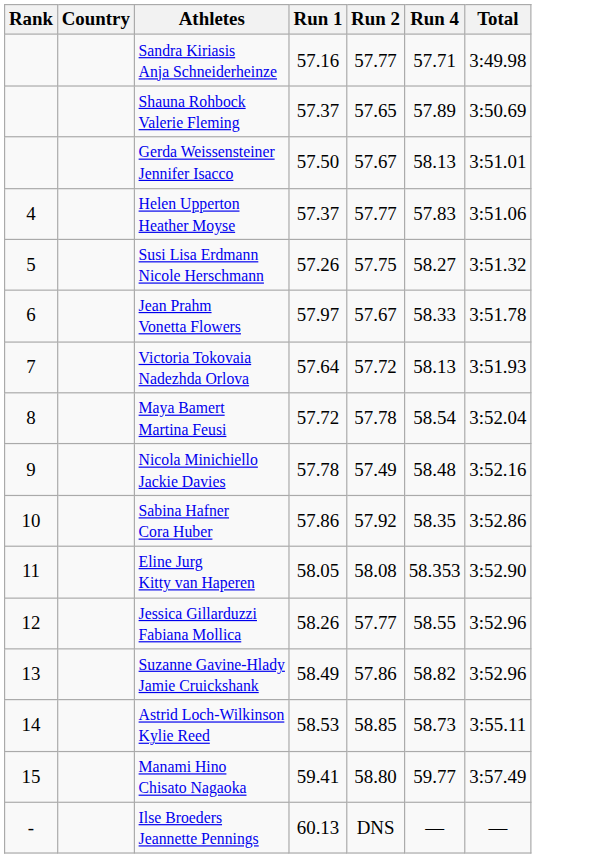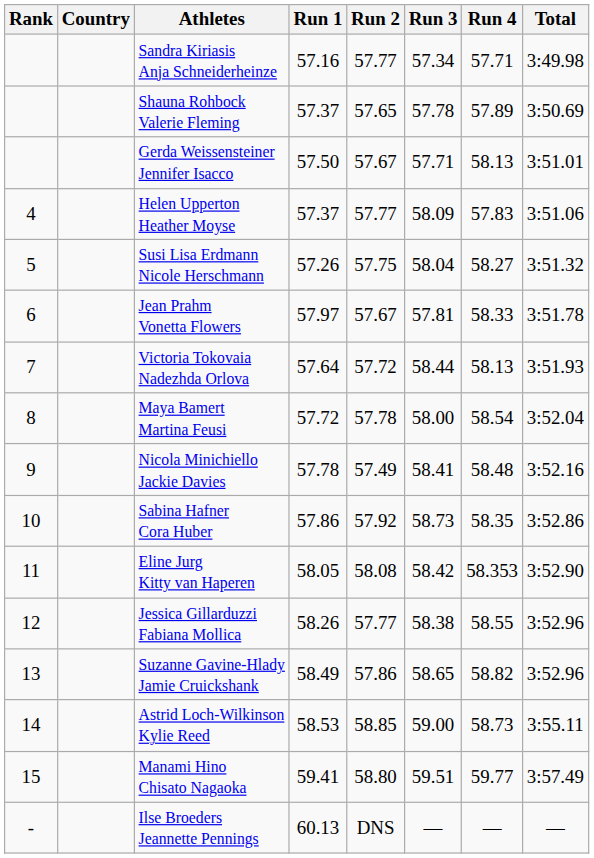+ column: Run 3 | 57.34 | 57.78 | 57.71 | 58.09 | 58.04 | 57.81 | 58.44 | 58.00 | 58.41 | 58.73 | 58.42 | 58.38 | 58.65 | 59.00 | 59.51 | —
